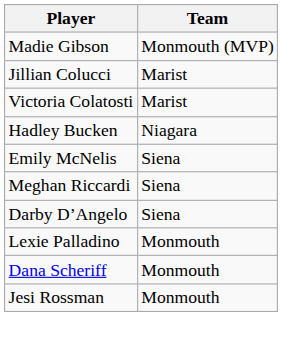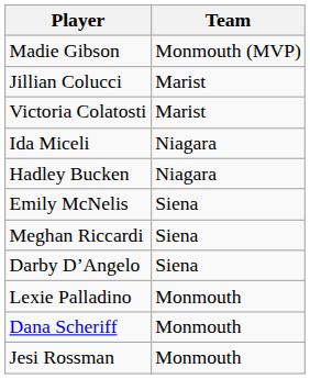+ row: Ida Miceli | Niagara
